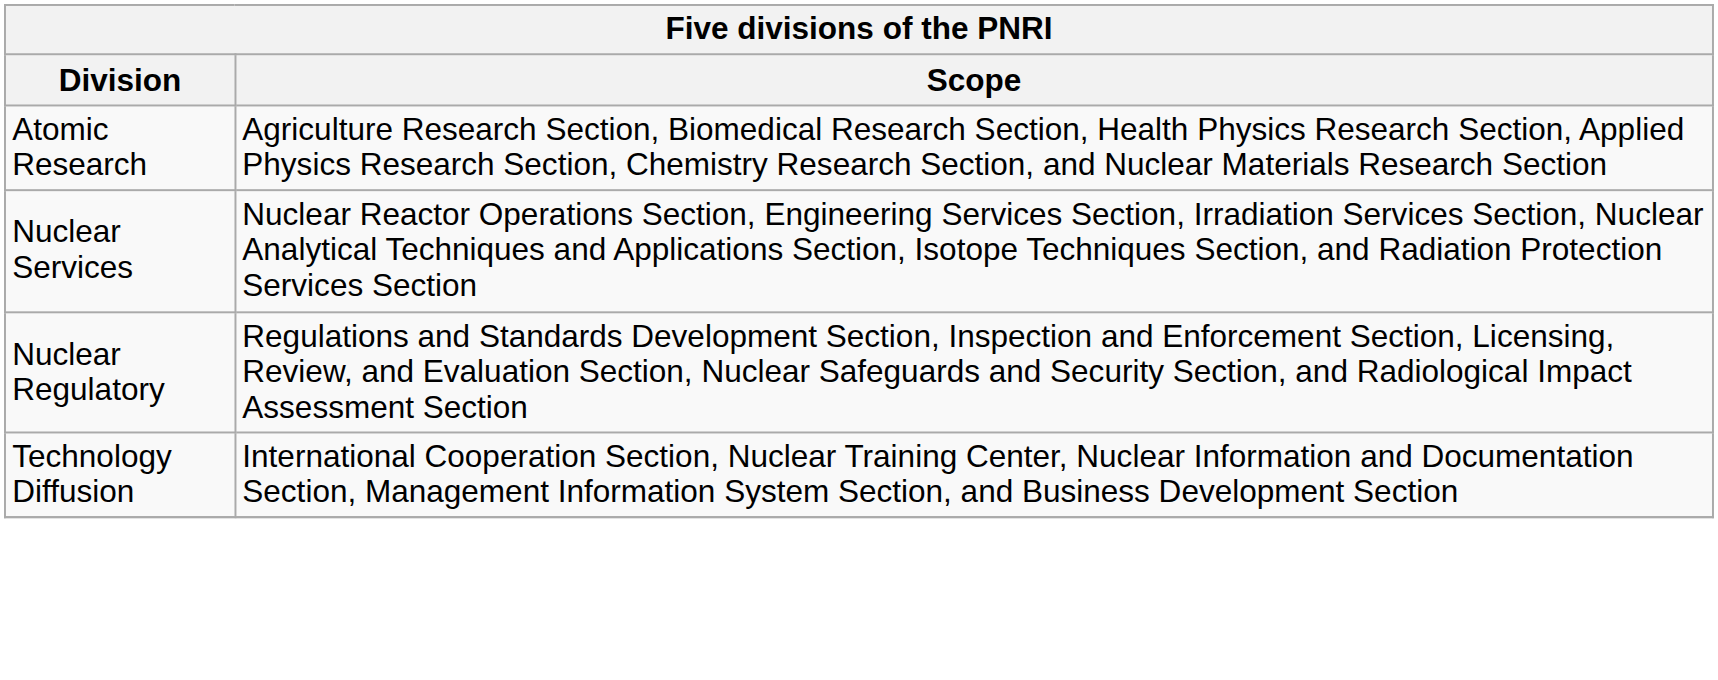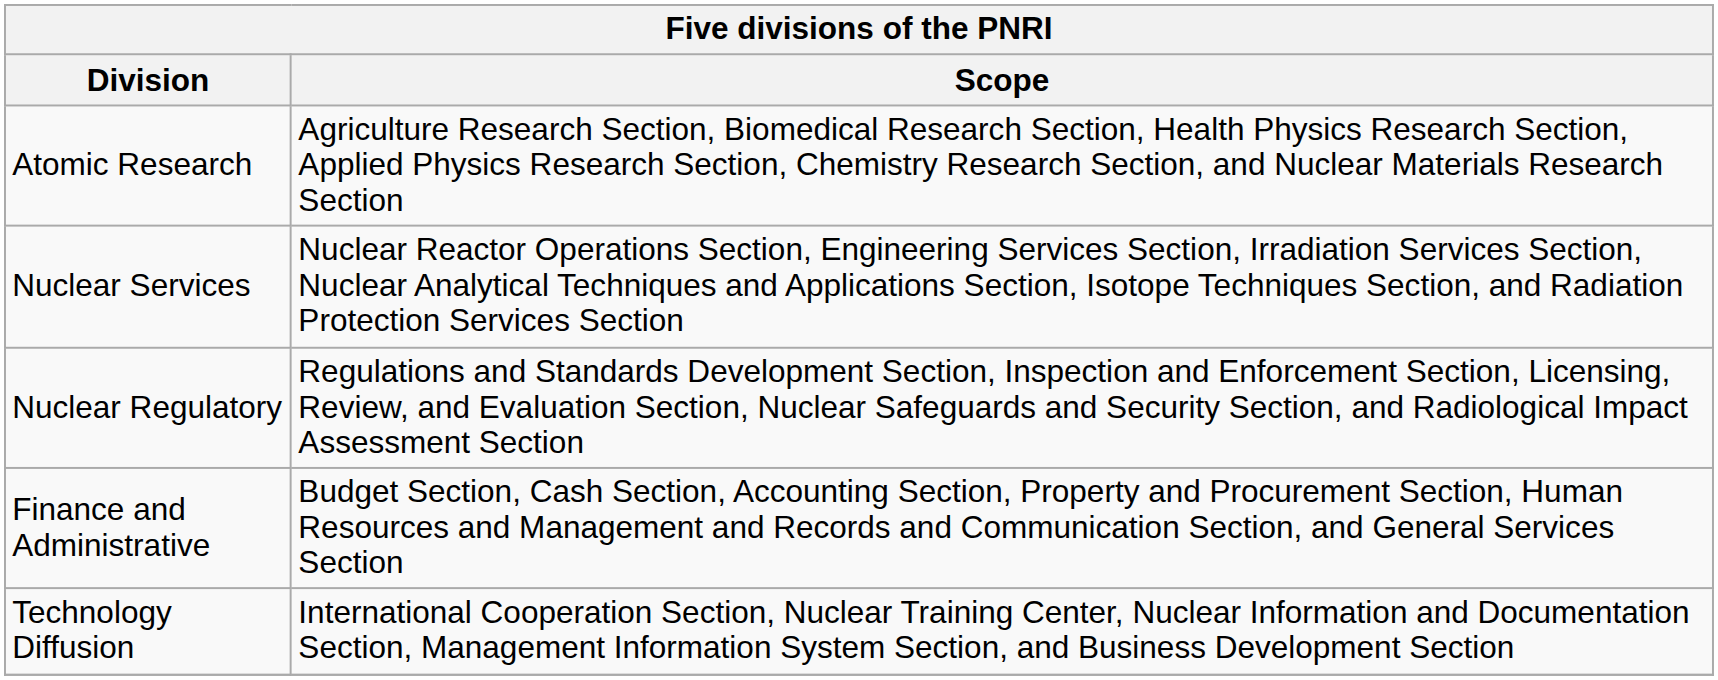+ row: Finance and Administrative | Budget Section, Cash Section, Accounting Section, Property and Procurement Section, Human Resources and Management and Records and Communication Section, and General Services Section
